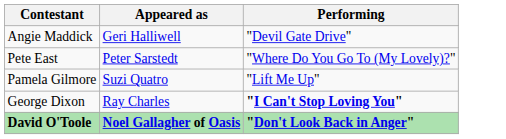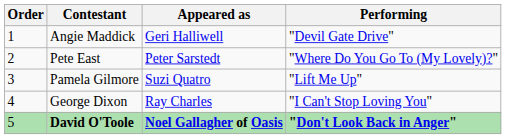+ column: Order | 1 | 2 | 3 | 4 | 5
George Dixon | Performing: bold -> normal
